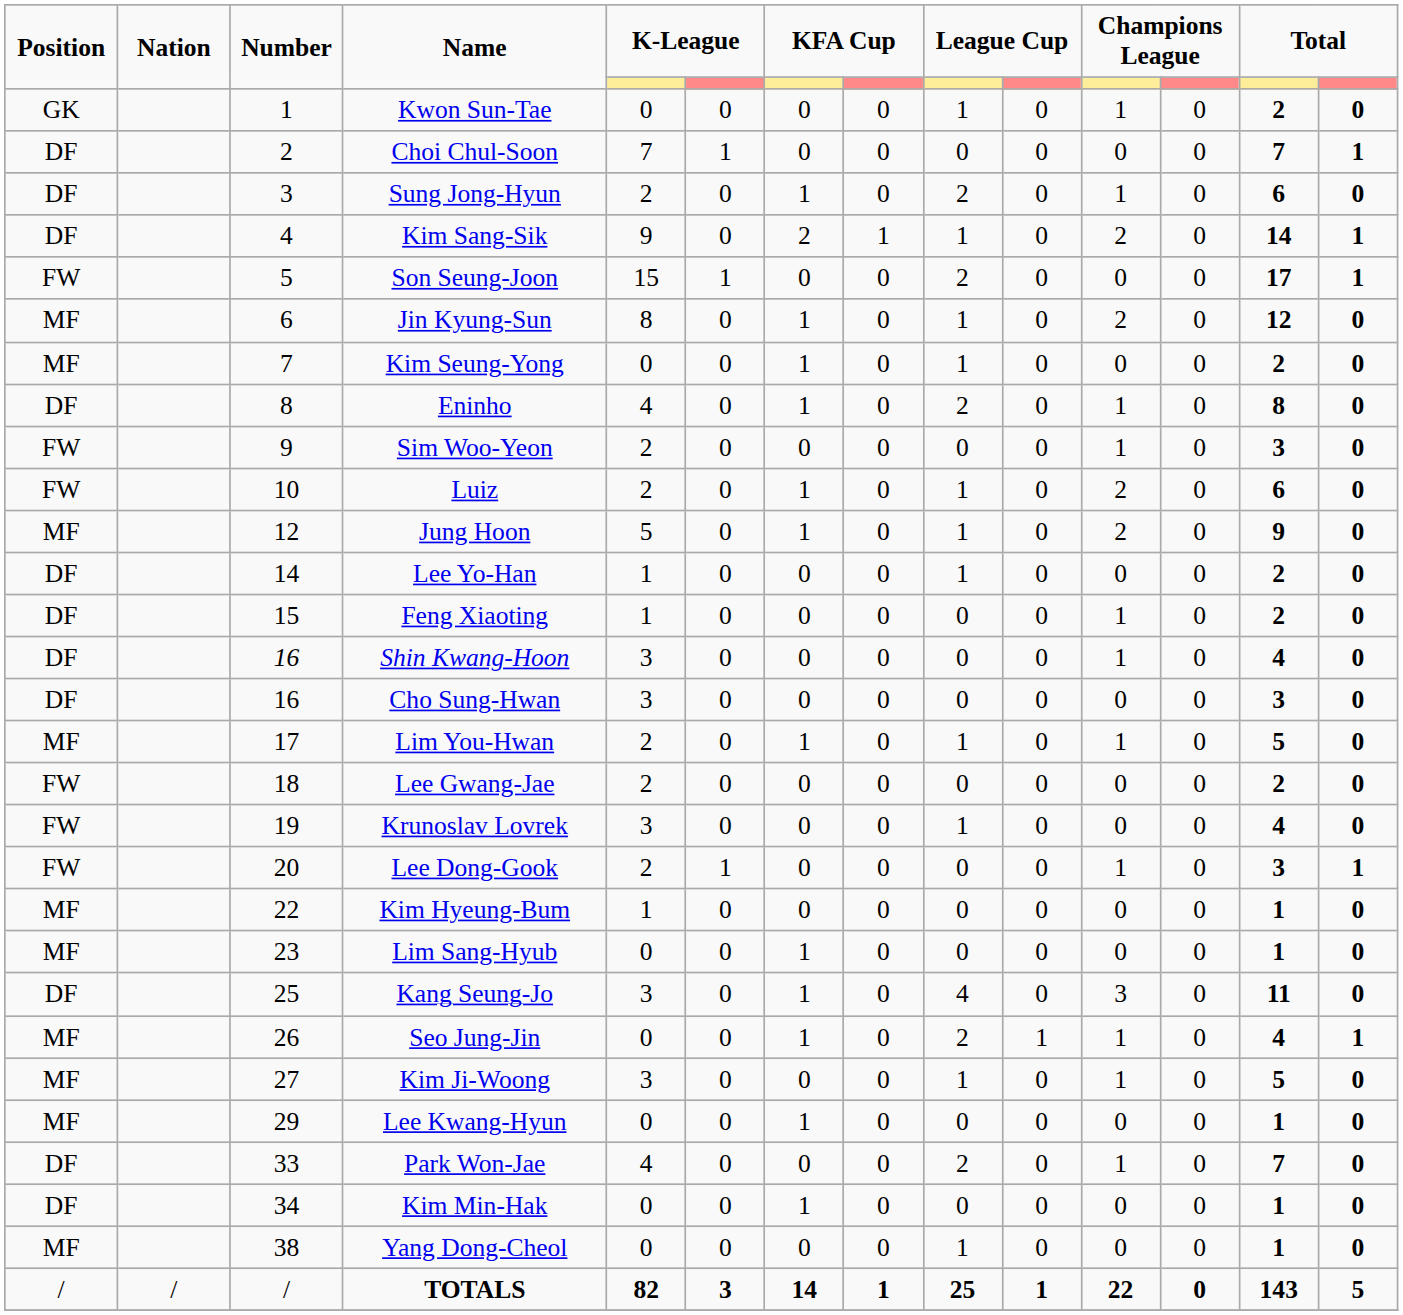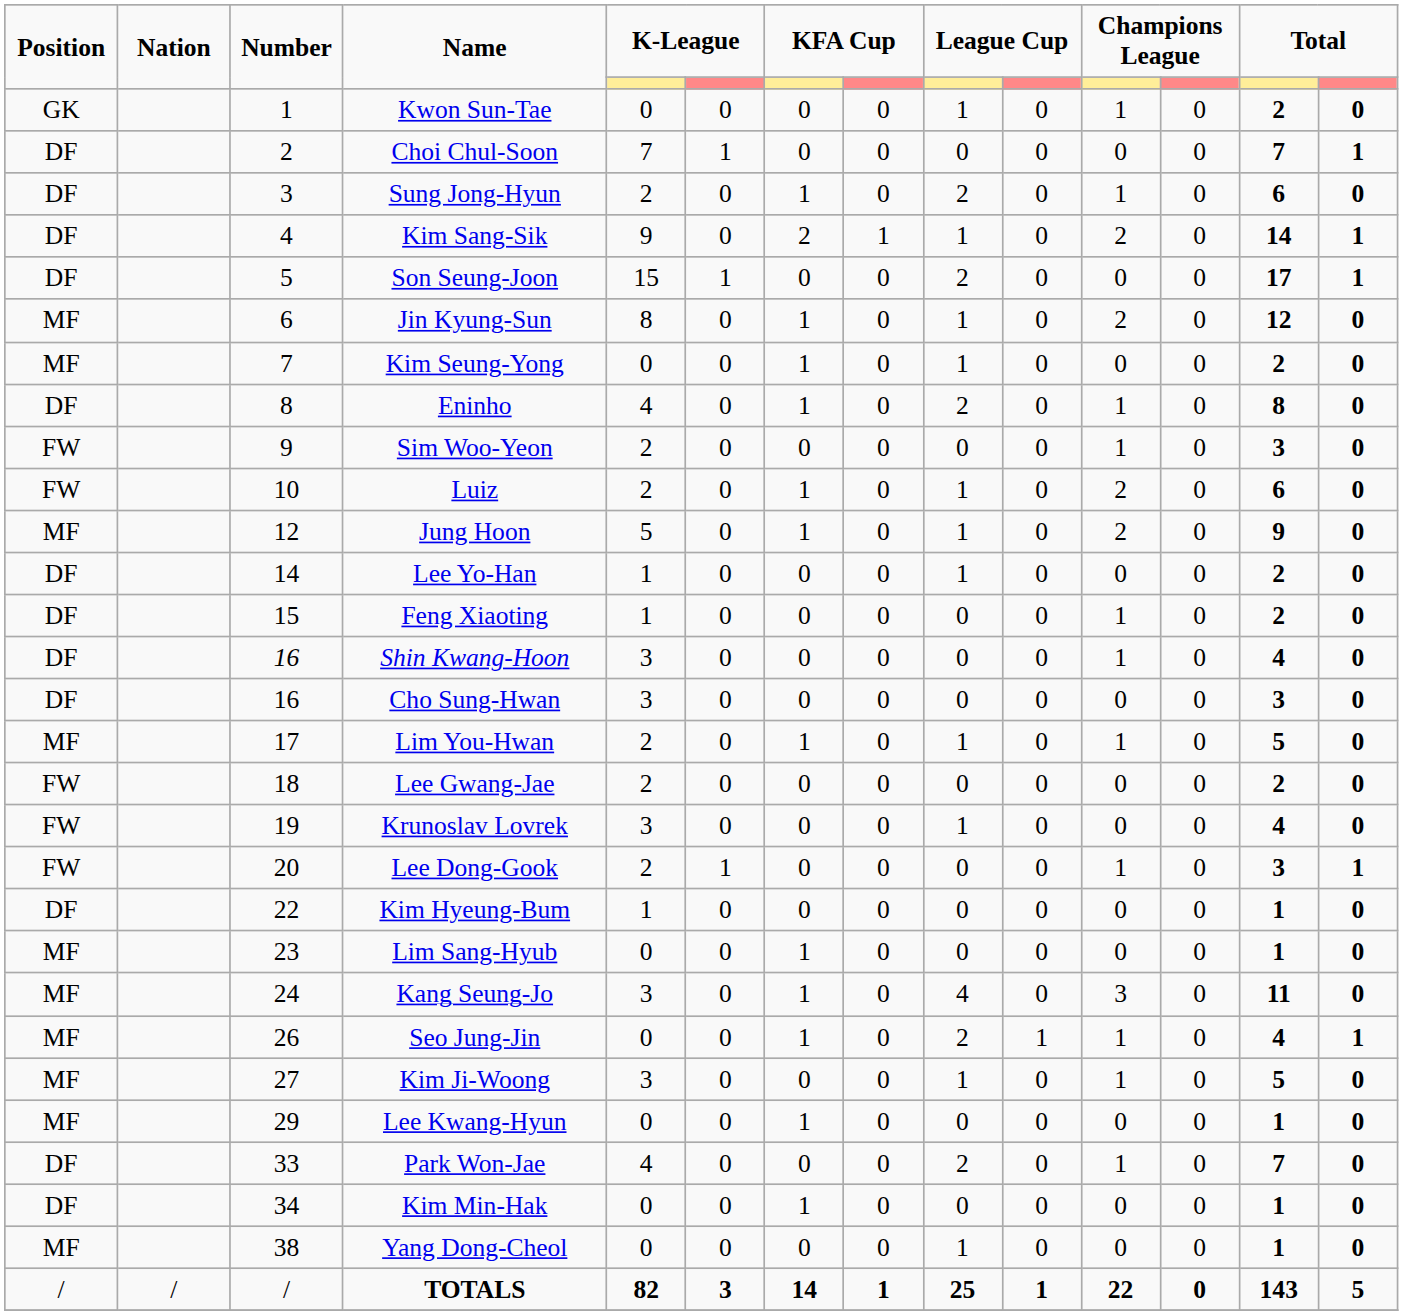Son Seung-Joon | Position: FW -> DF
Kim Hyeung-Bum | Position: MF -> DF
Kang Seung-Jo | Position: DF -> MF
Kang Seung-Jo | Number: 25 -> 24
